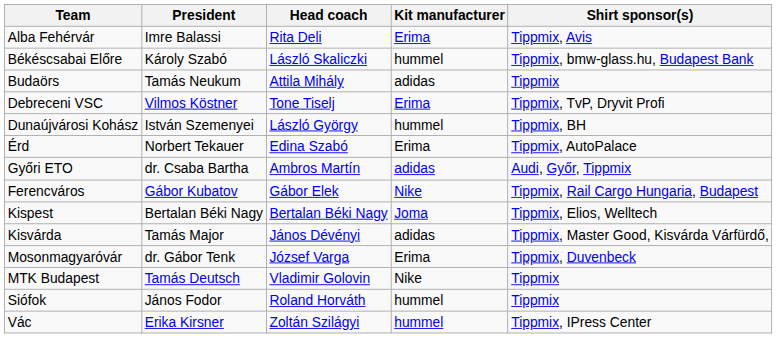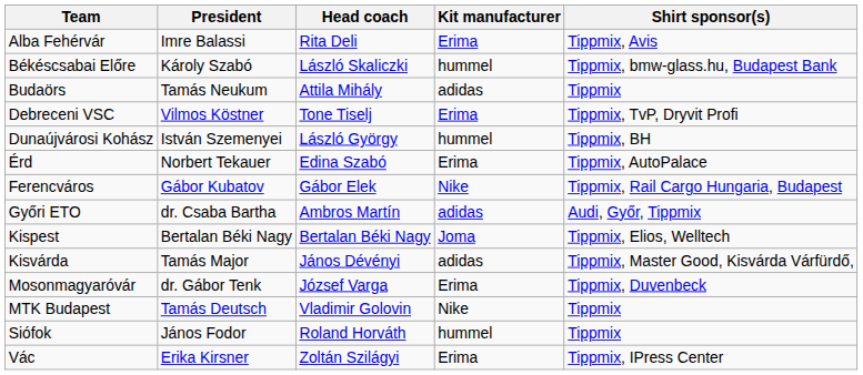rows swapped: Ferencváros <-> Győri ETO
Vác | Kit manufacturer: hummel -> Erima
